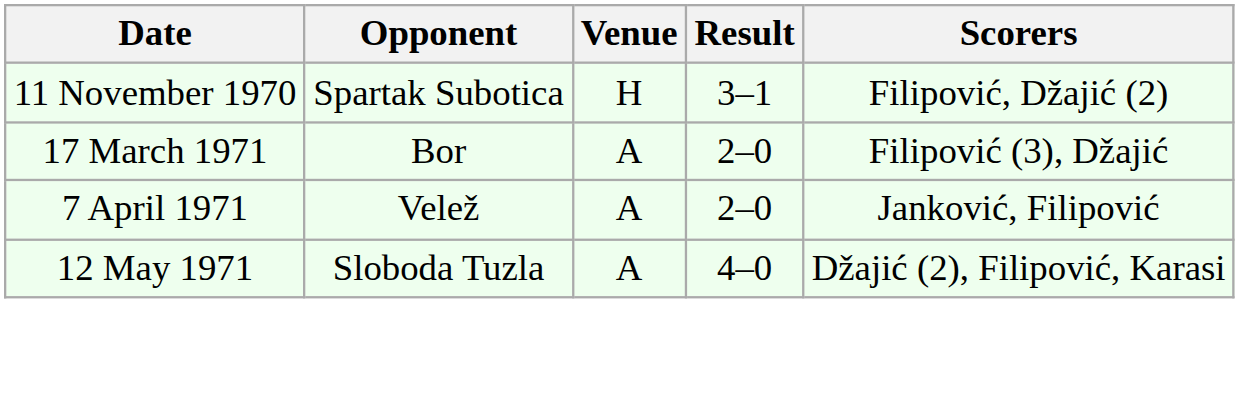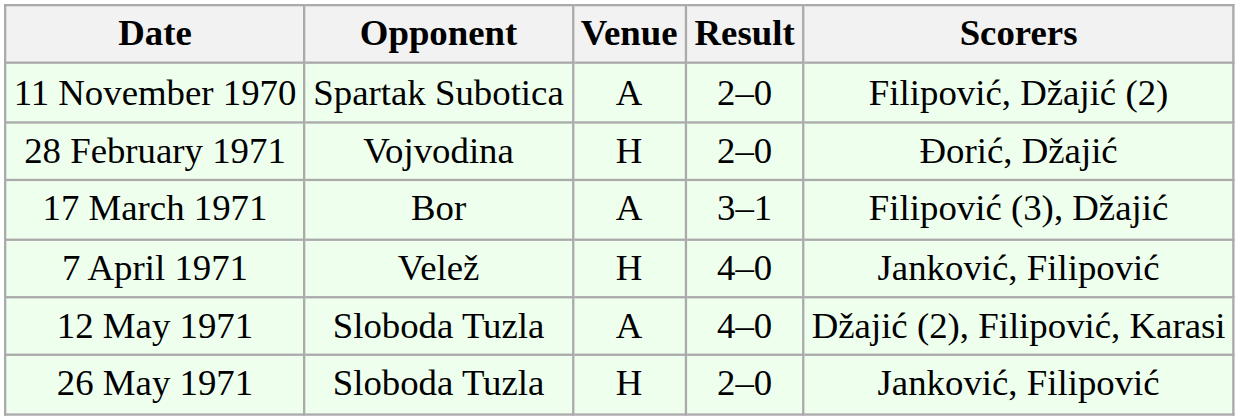11 November 1970 | Venue: H -> A
11 November 1970 | Result: 3–1 -> 2–0
+ row: 28 February 1971 | Vojvodina | H | 2–0 | Đorić, Džajić
17 March 1971 | Result: 2–0 -> 3–1
7 April 1971 | Venue: A -> H
7 April 1971 | Result: 2–0 -> 4–0
+ row: 26 May 1971 | Sloboda Tuzla | H | 2–0 | Janković, Filipović
